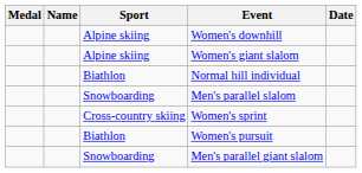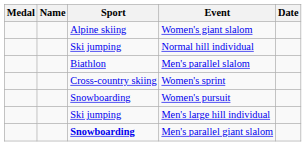- row: Alpine skiing | Women's downhill
Normal hill individual | Sport: Biathlon -> Ski jumping
Men's parallel slalom | Sport: Snowboarding -> Biathlon
Women's pursuit | Sport: Biathlon -> Snowboarding
+ row: Ski jumping | Men's large hill individual
Men's parallel giant slalom | Sport: normal -> bold
